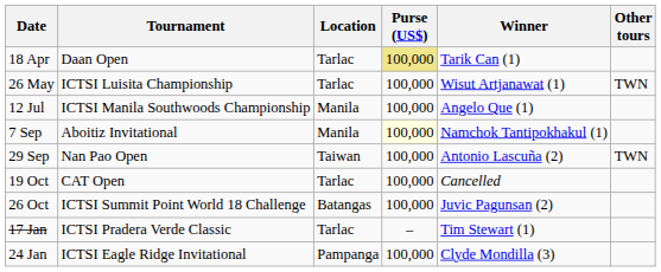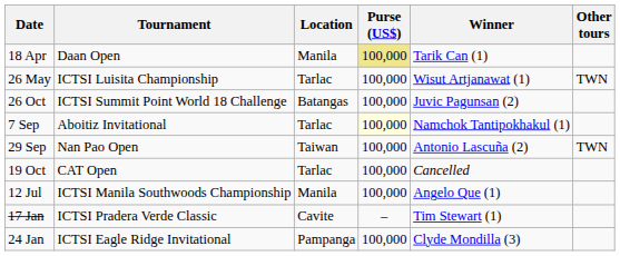18 Apr | Location: Tarlac -> Manila
rows swapped: 12 Jul <-> 26 Oct
7 Sep | Location: Manila -> Tarlac
17 Jan | Location: Tarlac -> Cavite
